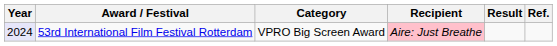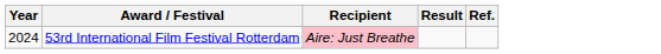- column: Category | VPRO Big Screen Award
53rd International Film Festival Rotterdam | Year: lavender background -> no background
